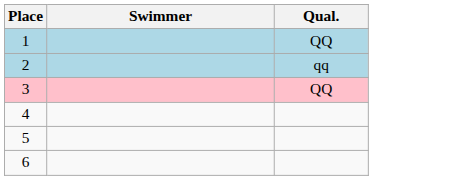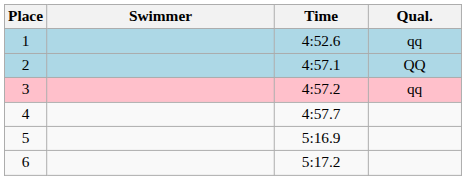+ column: Time | 4:52.6 | 4:57.1 | 4:57.2 | 4:57.7 | 5:16.9 | 5:17.2
1 | Qual.: QQ -> qq
2 | Qual.: qq -> QQ
3 | Qual.: QQ -> qq
